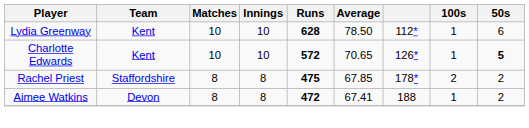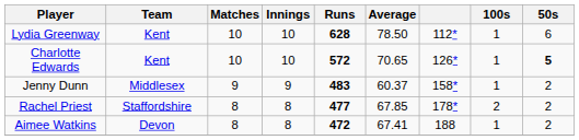+ row: Jenny Dunn | Middlesex | 9 | 9 | 483 | 60.37 | 158* | 1 | 2
Rachel Priest | Runs: 475 -> 477
